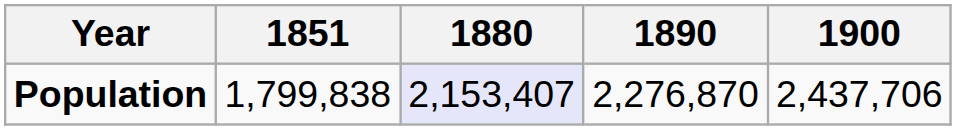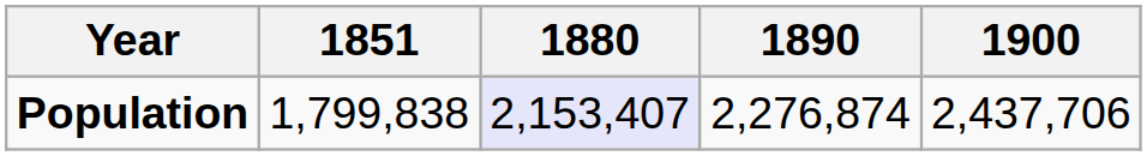Population | 1890: 2,276,870 -> 2,276,874
